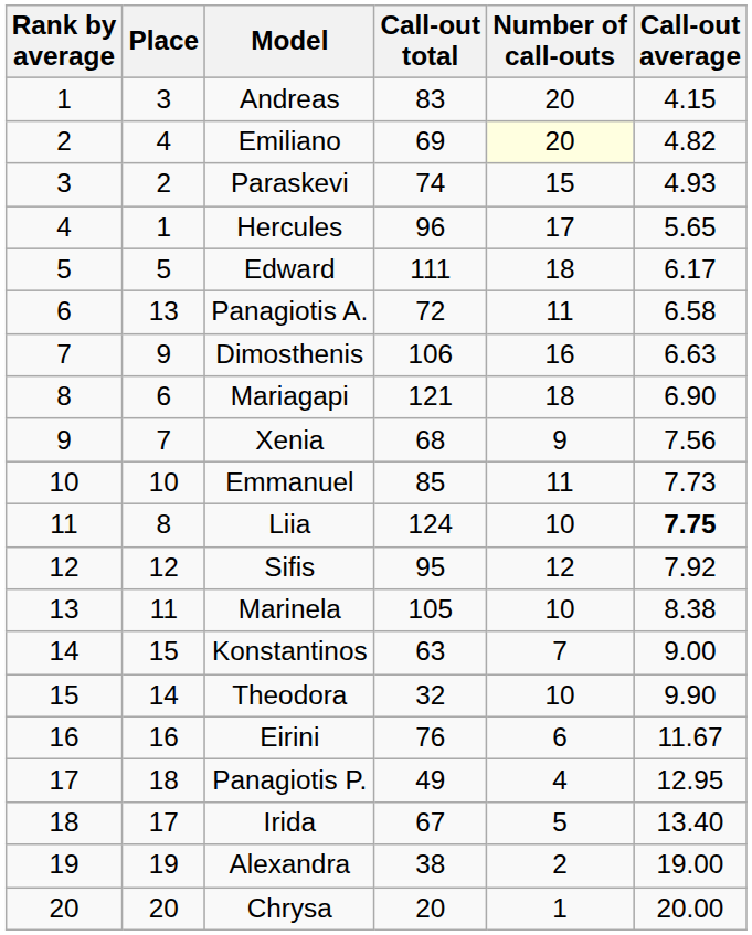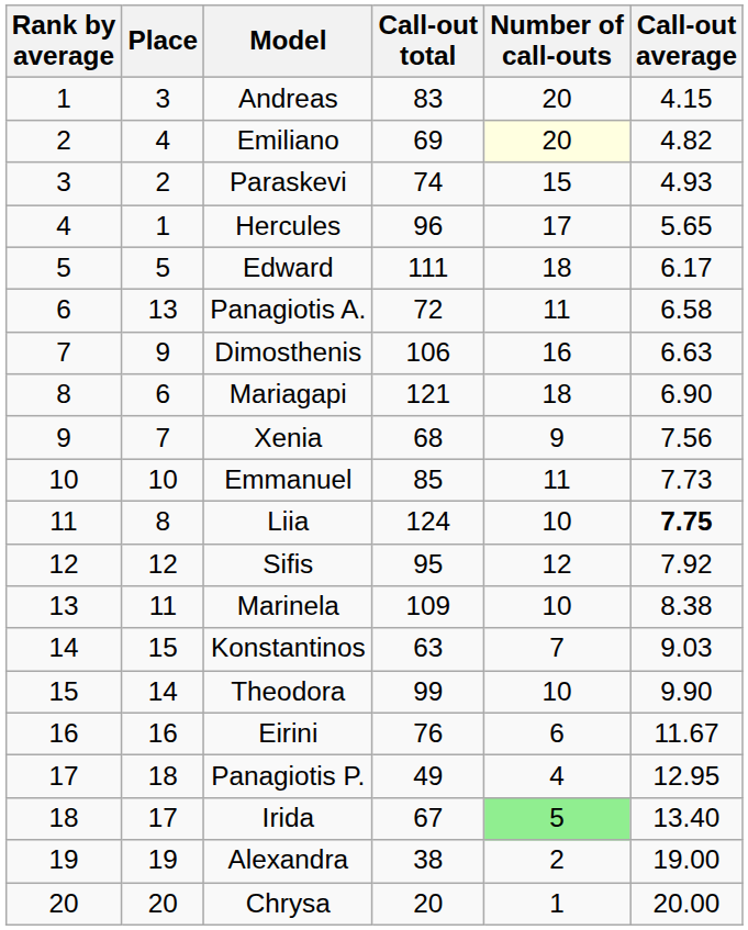Marinela | Call-out total: 105 -> 109
Konstantinos | Call-out average: 9.00 -> 9.03
Theodora | Call-out total: 32 -> 99
Irida | Number of call-outs: no background -> lightgreen background
